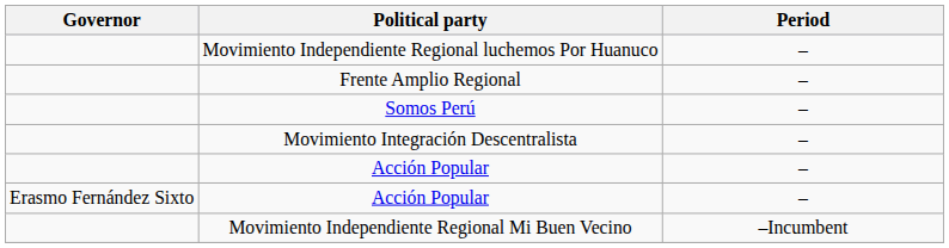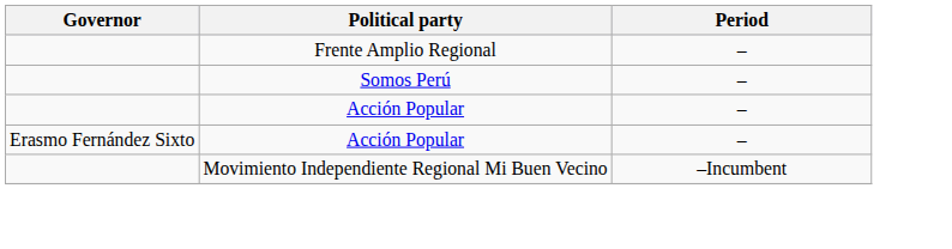- row: Movimiento Independiente Regional luchemos Por Huanuco | –
- row: Movimiento Integración Descentralista | –
